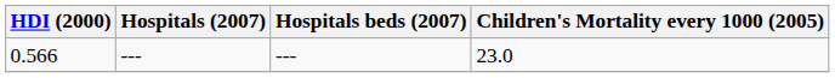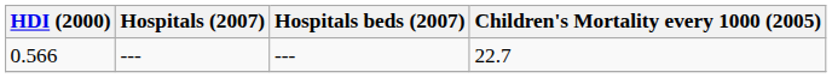0.566 | Children's Mortality every 1000 (2005): 23.0 -> 22.7
